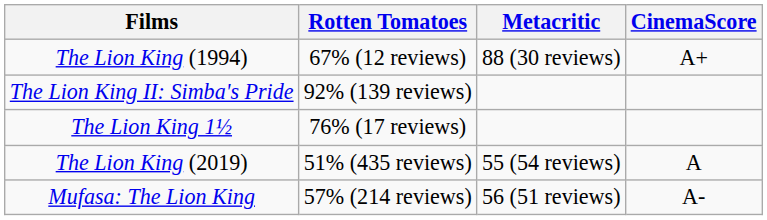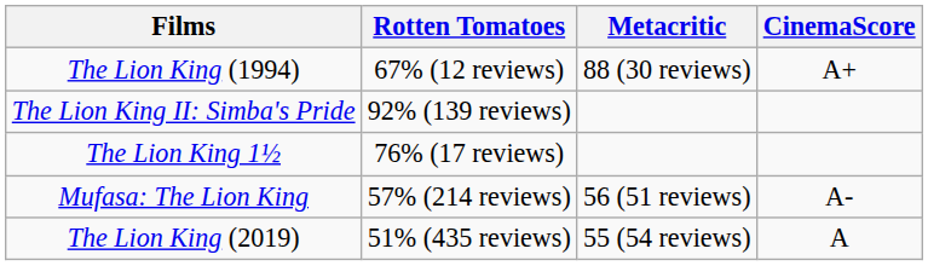rows swapped: The Lion King (2019) <-> Mufasa: The Lion King
